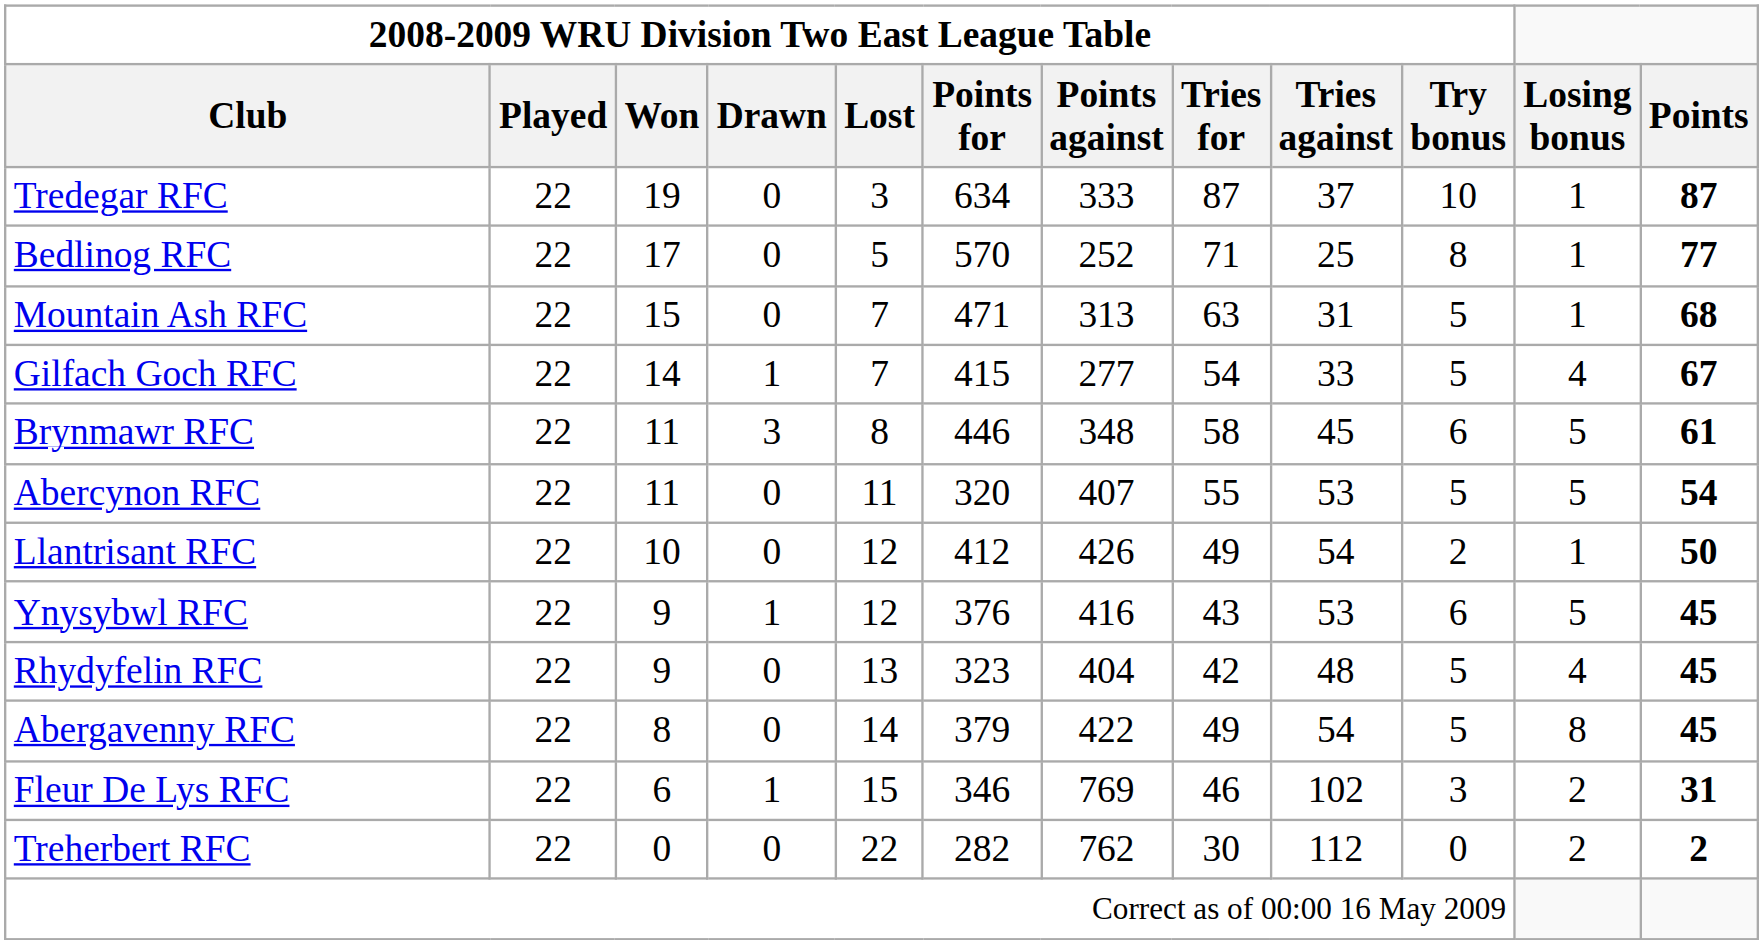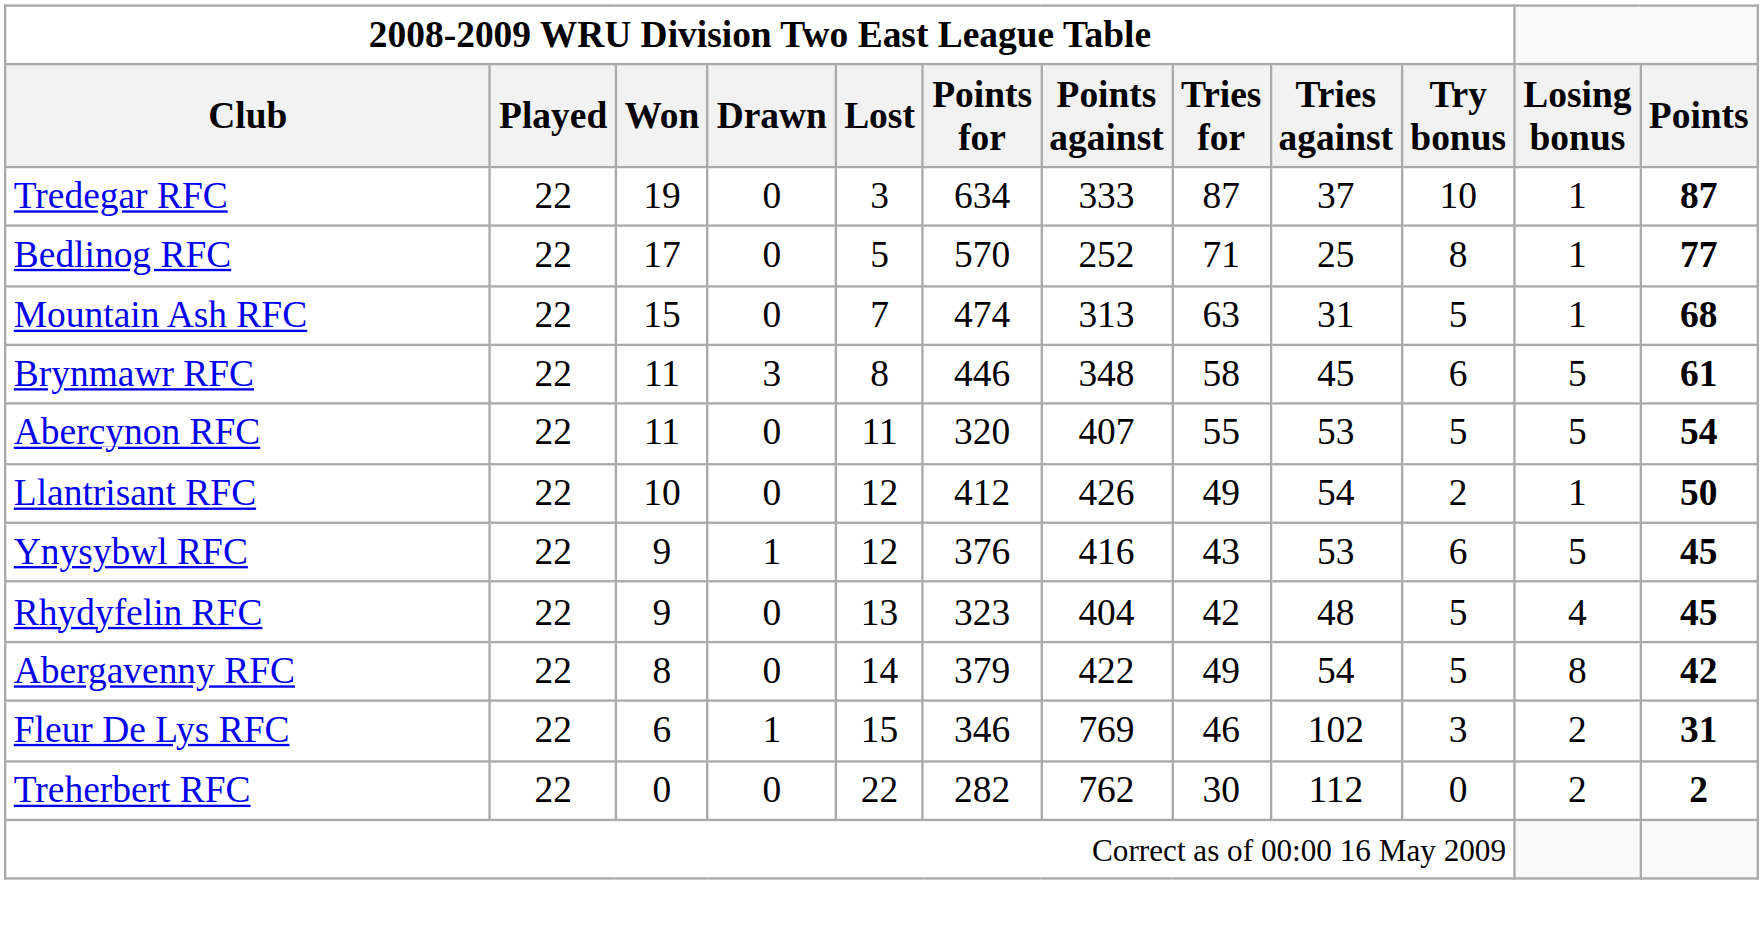Mountain Ash RFC | 2008-2009 WRU Division Two East League Table / Points for: 471 -> 474
- row: Gilfach Goch RFC | 22 | 14 | 1 | 7 | 415 | 277 | 54 | 33 | 5 | 4 | 67
Abergavenny RFC | Points: 45 -> 42
